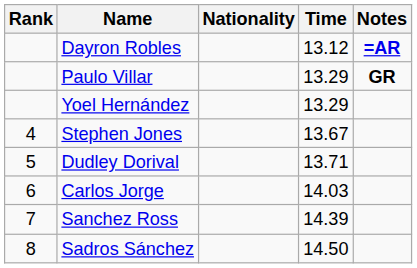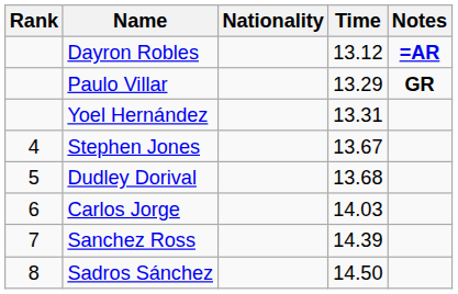Yoel Hernández | Time: 13.29 -> 13.31
Dudley Dorival | Time: 13.71 -> 13.68
